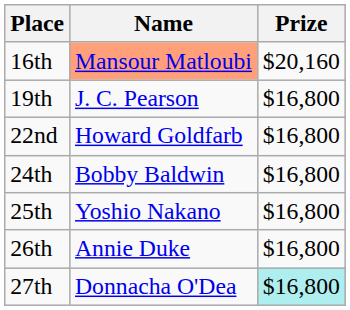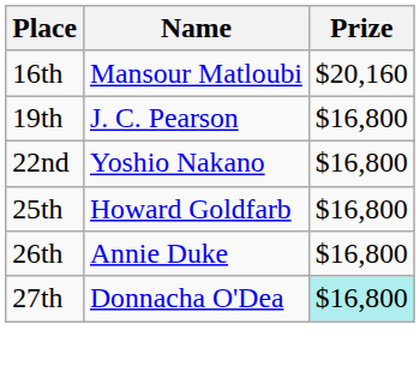16th | Name: lightsalmon background -> no background
22nd | Name: Howard Goldfarb -> Yoshio Nakano
- row: 24th | Bobby Baldwin | $16,800
25th | Name: Yoshio Nakano -> Howard Goldfarb
